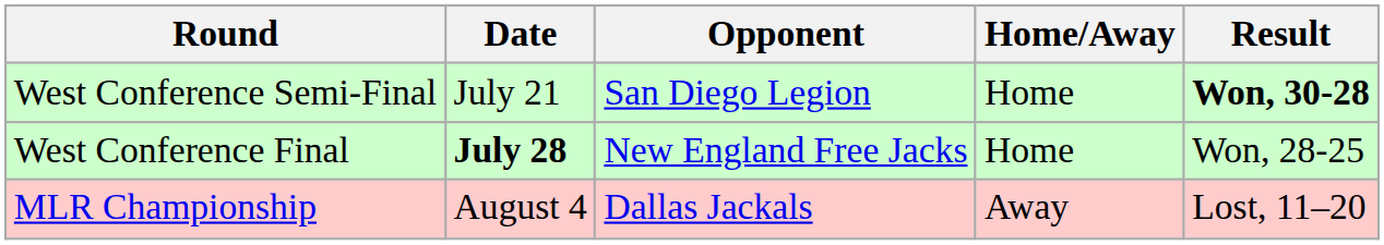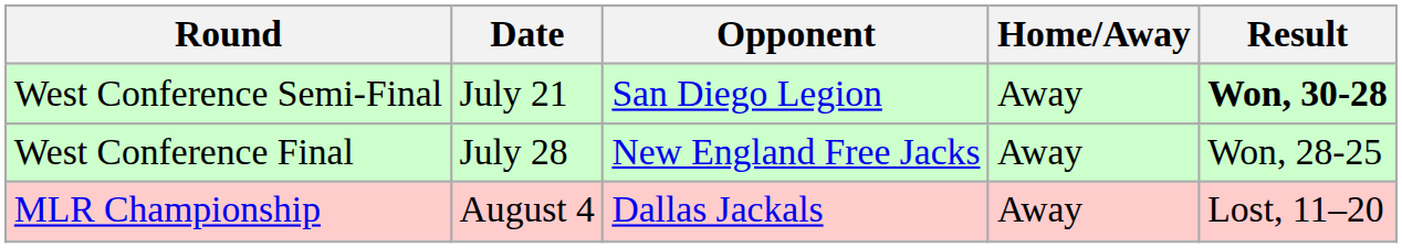West Conference Semi-Final | Home/Away: Home -> Away
West Conference Final | Date: bold -> normal
West Conference Final | Home/Away: Home -> Away
